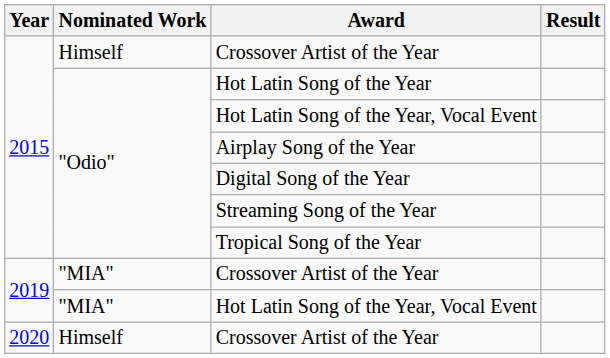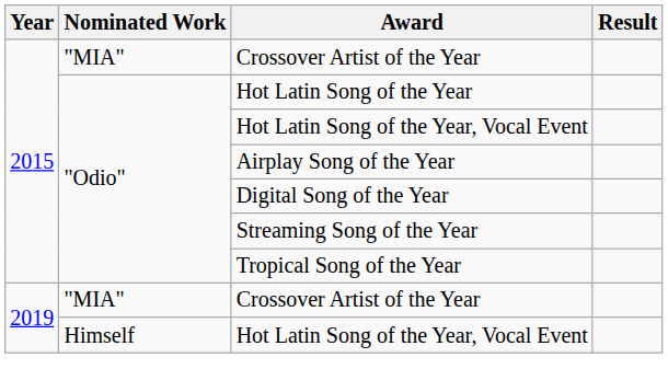2015 / Crossover Artist of the Year | Nominated Work: Himself -> "MIA"
2019 / Hot Latin Song of the Year, Vocal Event | Nominated Work: "MIA" -> Himself
- row: 2020 | Himself | Crossover Artist of the Year
